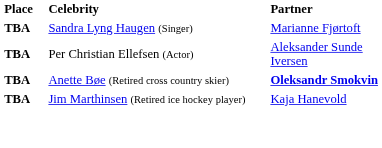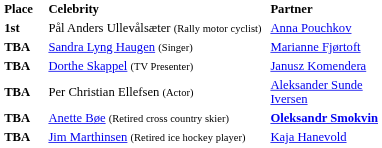+ row: 1st | Pål Anders Ullevålsæter (Rally motor cyclist) | Anna Pouchkov
+ row: TBA | Dorthe Skappel (TV Presenter) | Janusz Komendera
